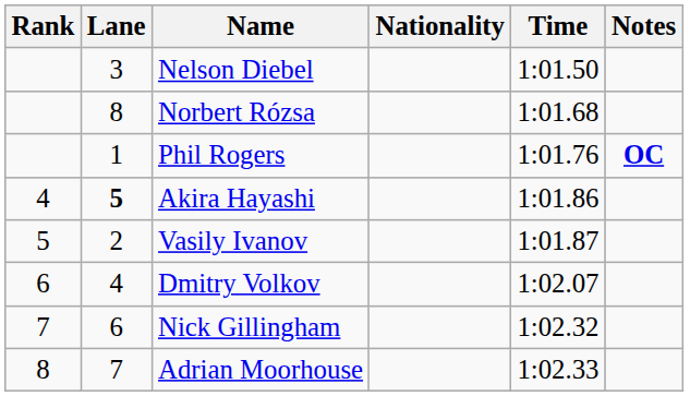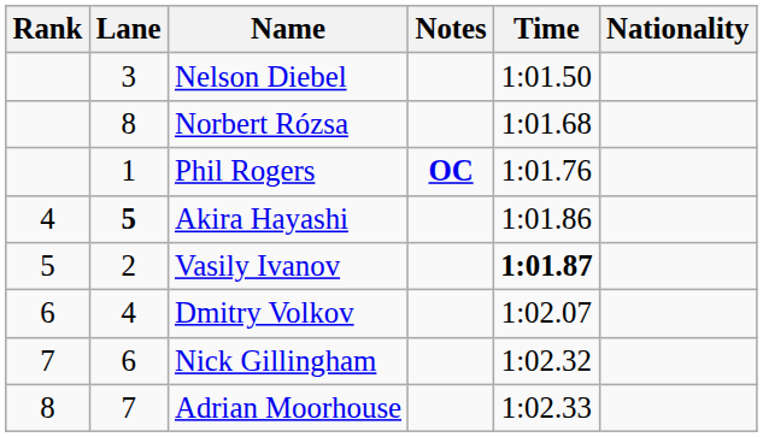columns swapped: Nationality <-> Notes
Vasily Ivanov | Time: normal -> bold
